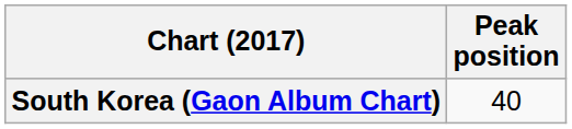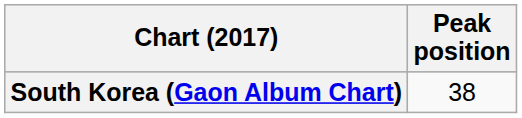South Korea (Gaon Album Chart) | Peak position: 40 -> 38
